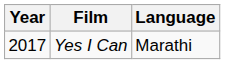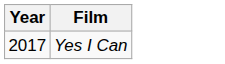- column: Language | Marathi
